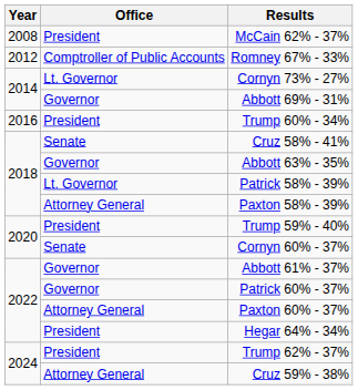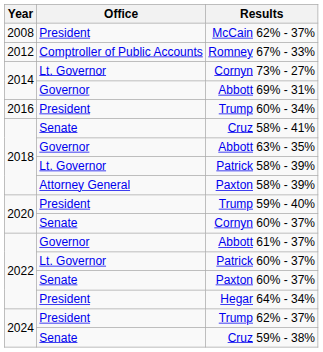Patrick 60% - 37% | Office: Governor -> Lt. Governor
Paxton 60% - 37% | Office: Attorney General -> Senate
Cruz 59% - 38% | Office: Attorney General -> Senate
